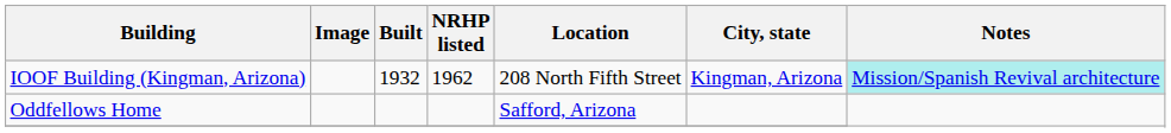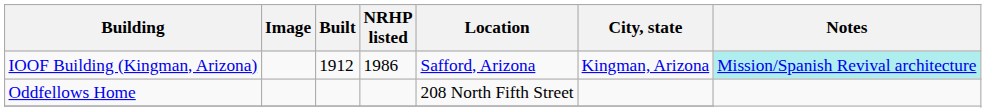IOOF Building (Kingman, Arizona) | Built: 1932 -> 1912
IOOF Building (Kingman, Arizona) | NRHP listed: 1962 -> 1986
IOOF Building (Kingman, Arizona) | Location: 208 North Fifth Street -> Safford, Arizona
Oddfellows Home | Location: Safford, Arizona -> 208 North Fifth Street
